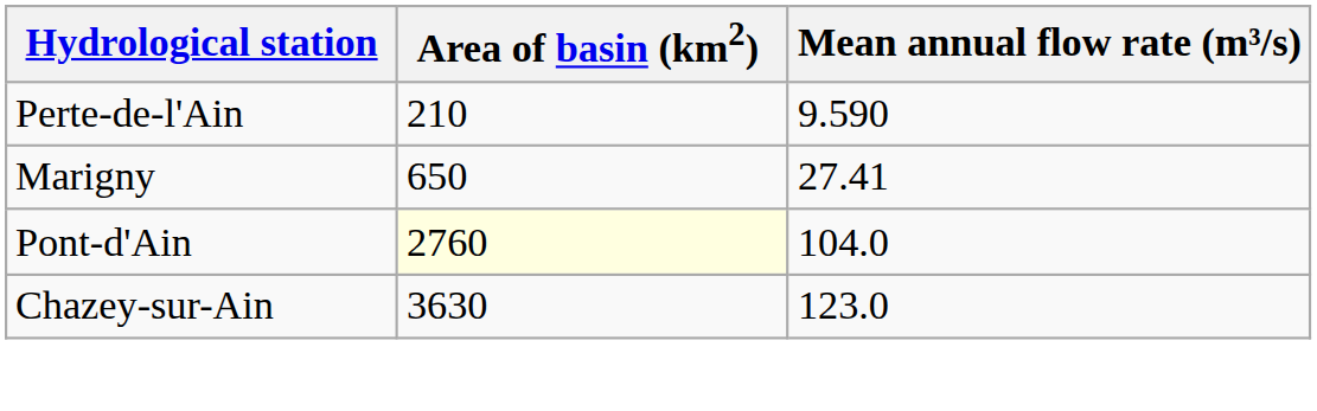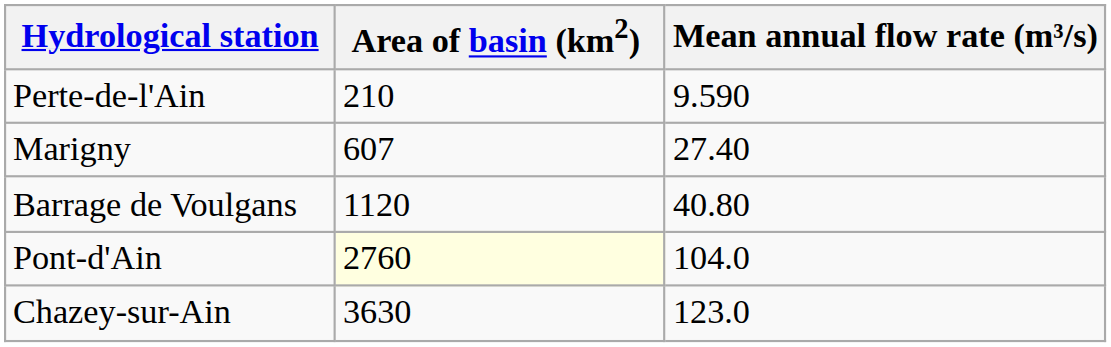Marigny | Area of basin (km2): 650 -> 607
Marigny | Mean annual flow rate (m³/s): 27.41 -> 27.40
+ row: Barrage de Voulgans | 1120 | 40.80
